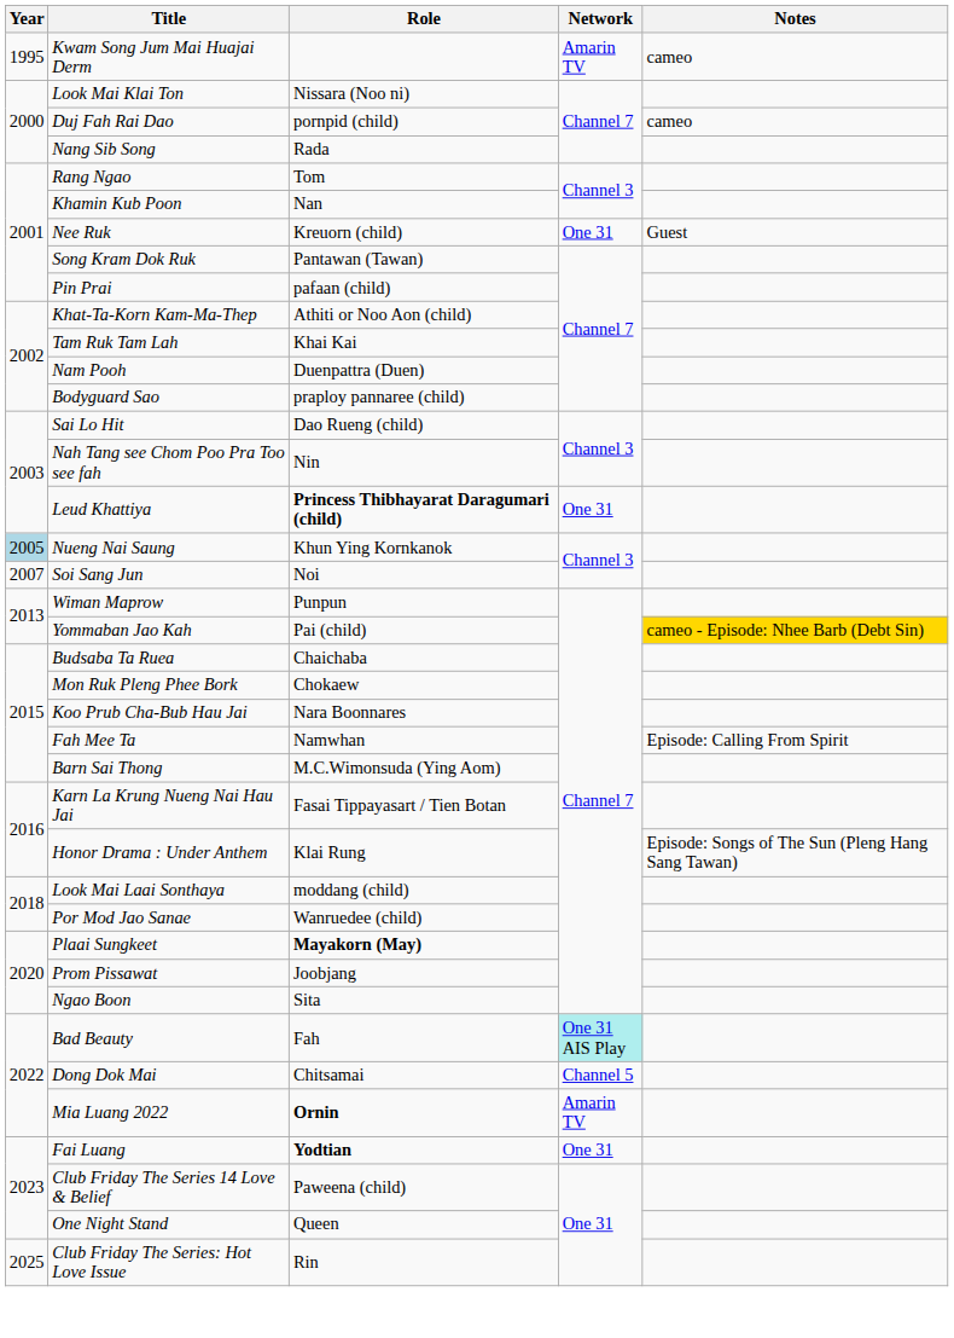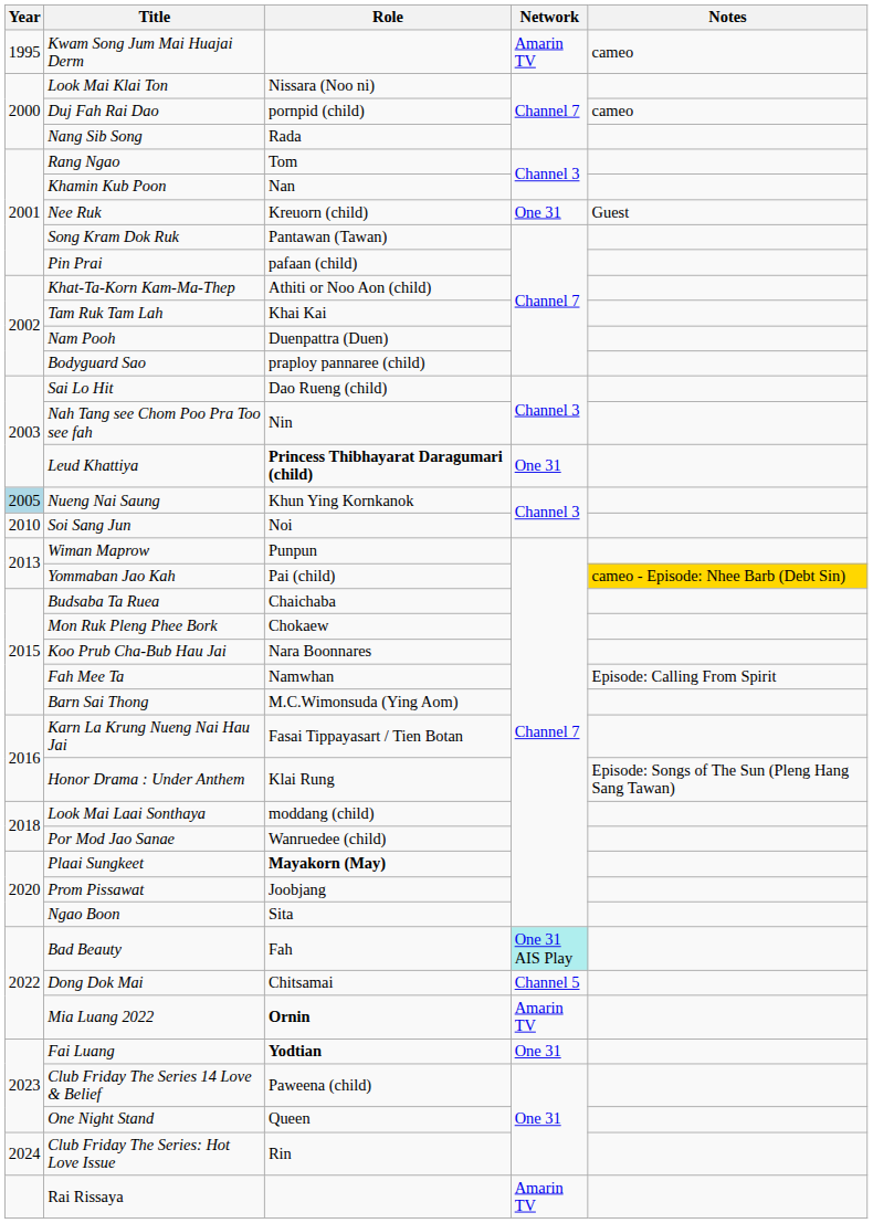Soi Sang Jun | Year: 2007 -> 2010
Club Friday The Series: Hot Love Issue | Year: 2025 -> 2024
+ row: Rai Rissaya | Amarin TV
